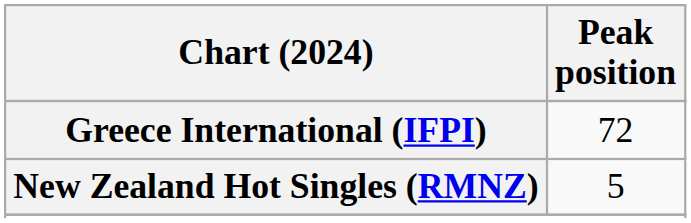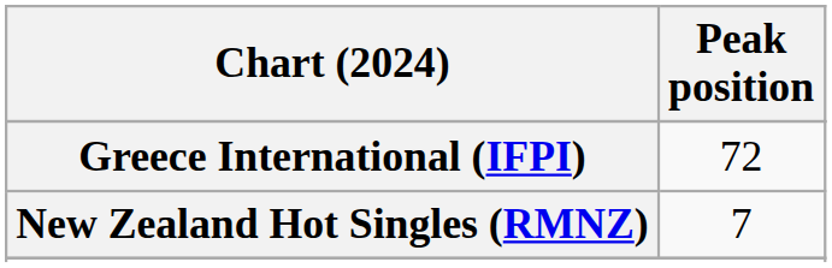New Zealand Hot Singles (RMNZ) | Peak position: 5 -> 7
